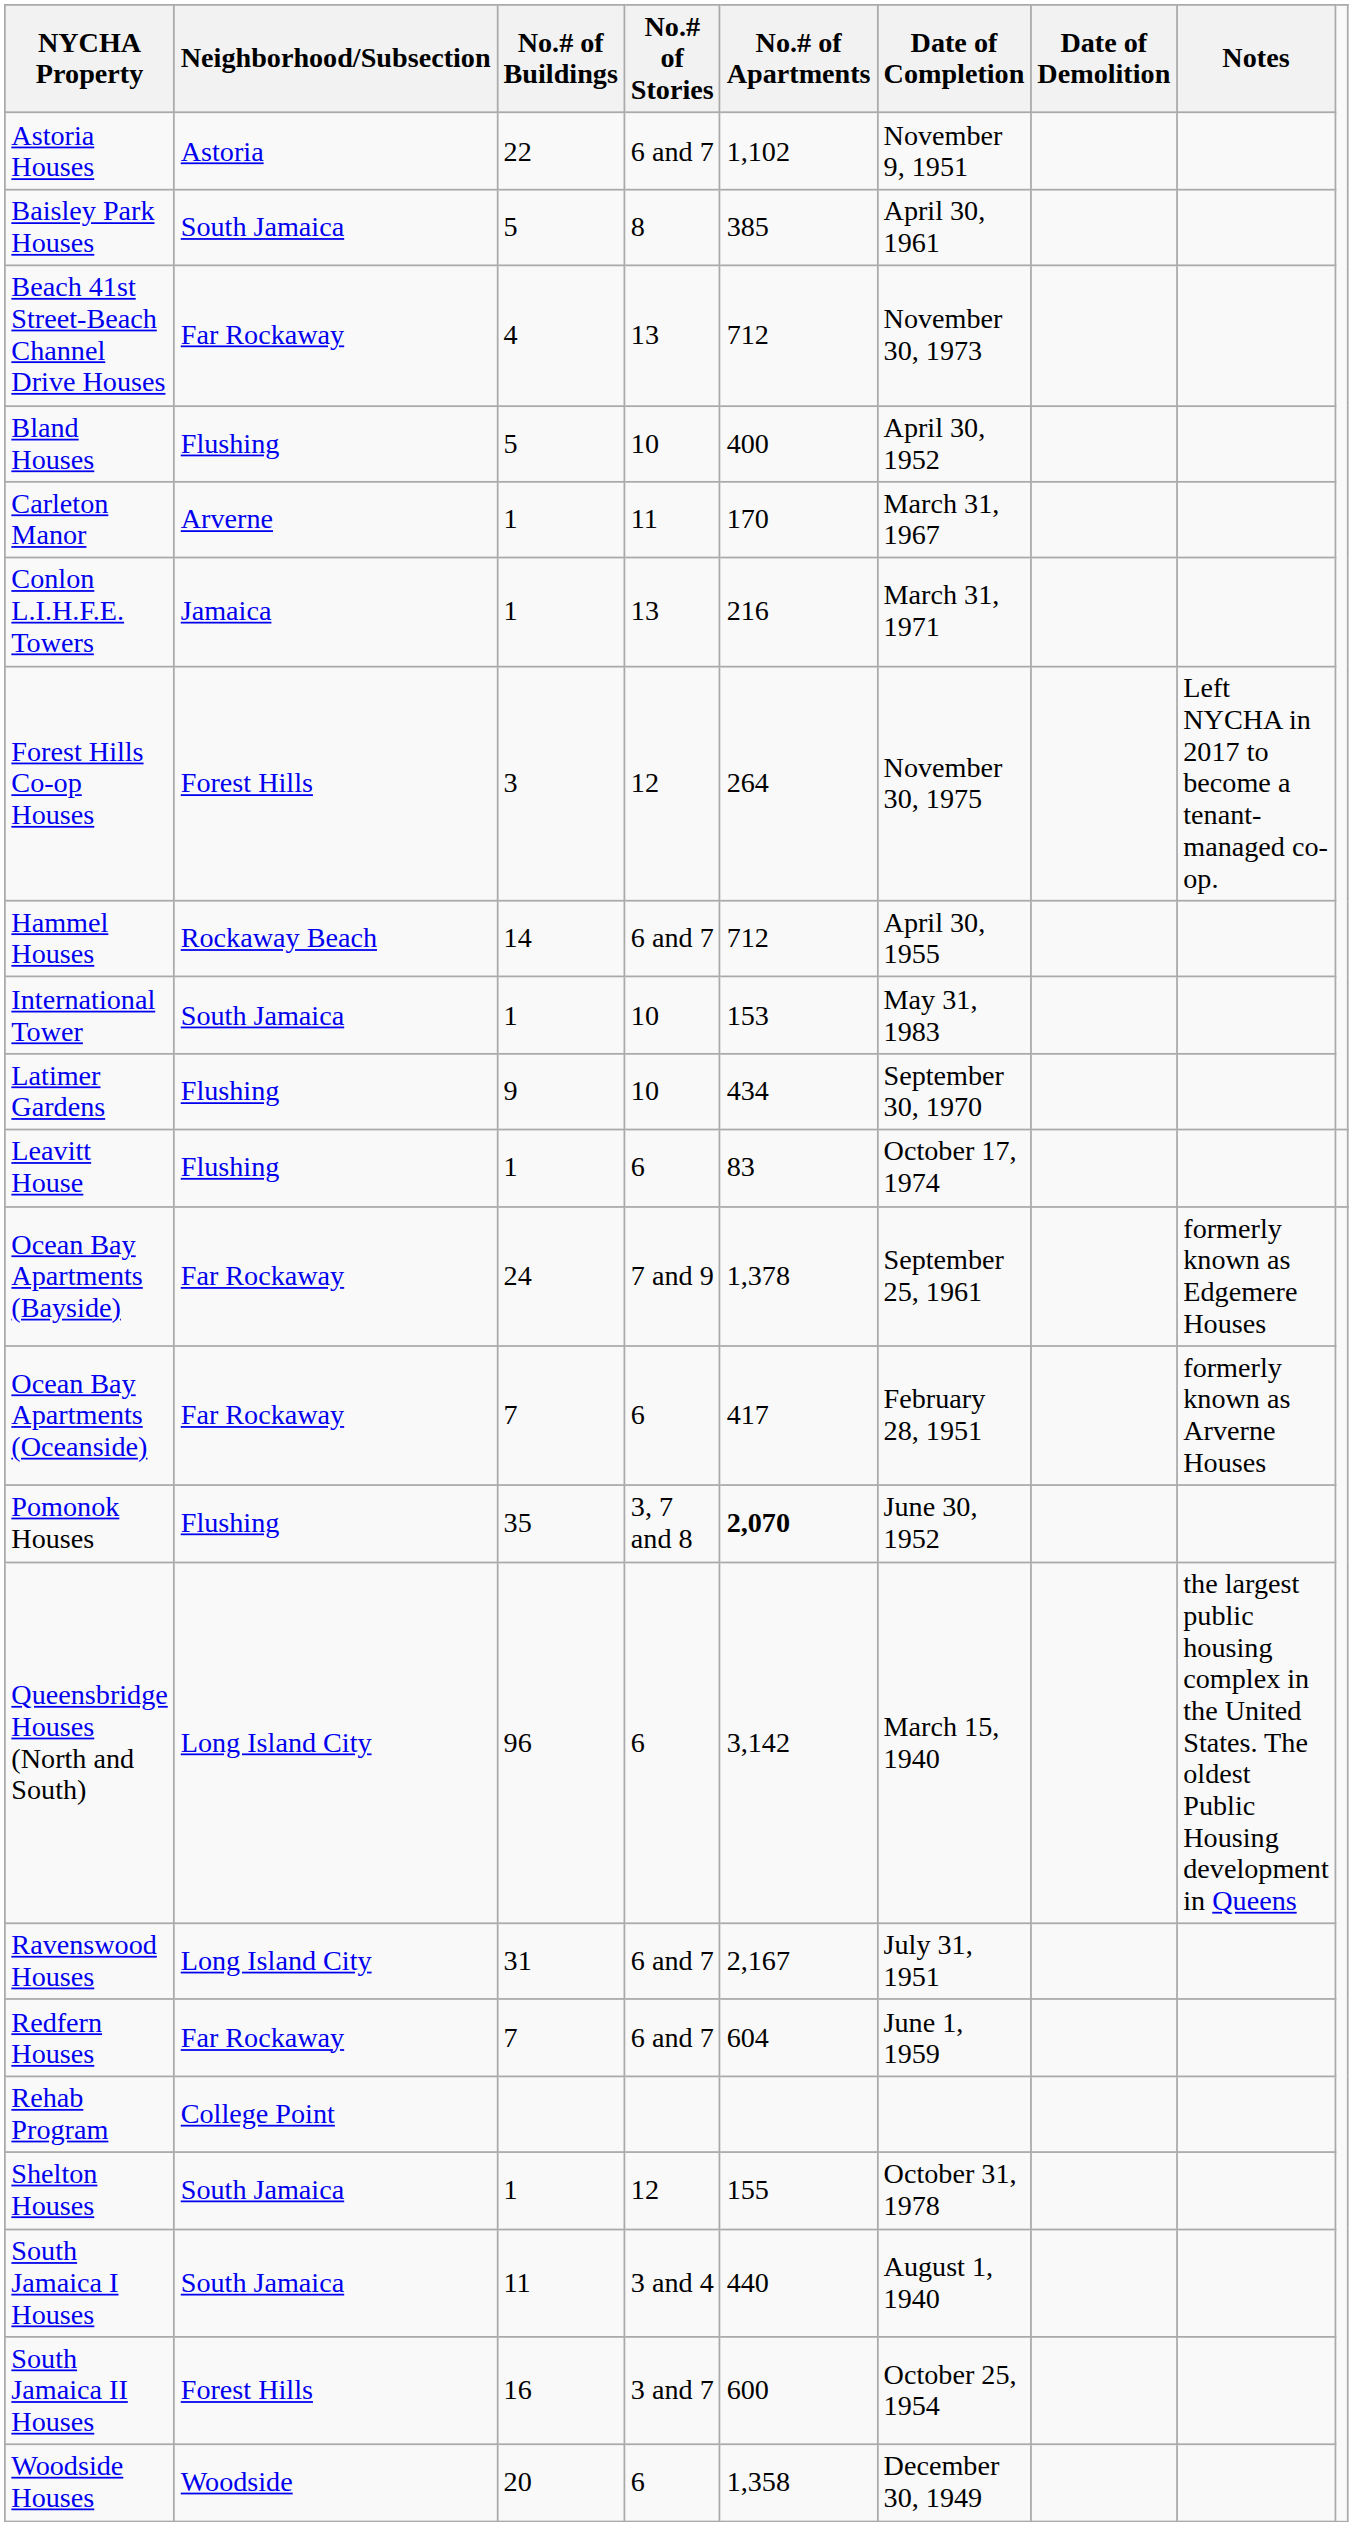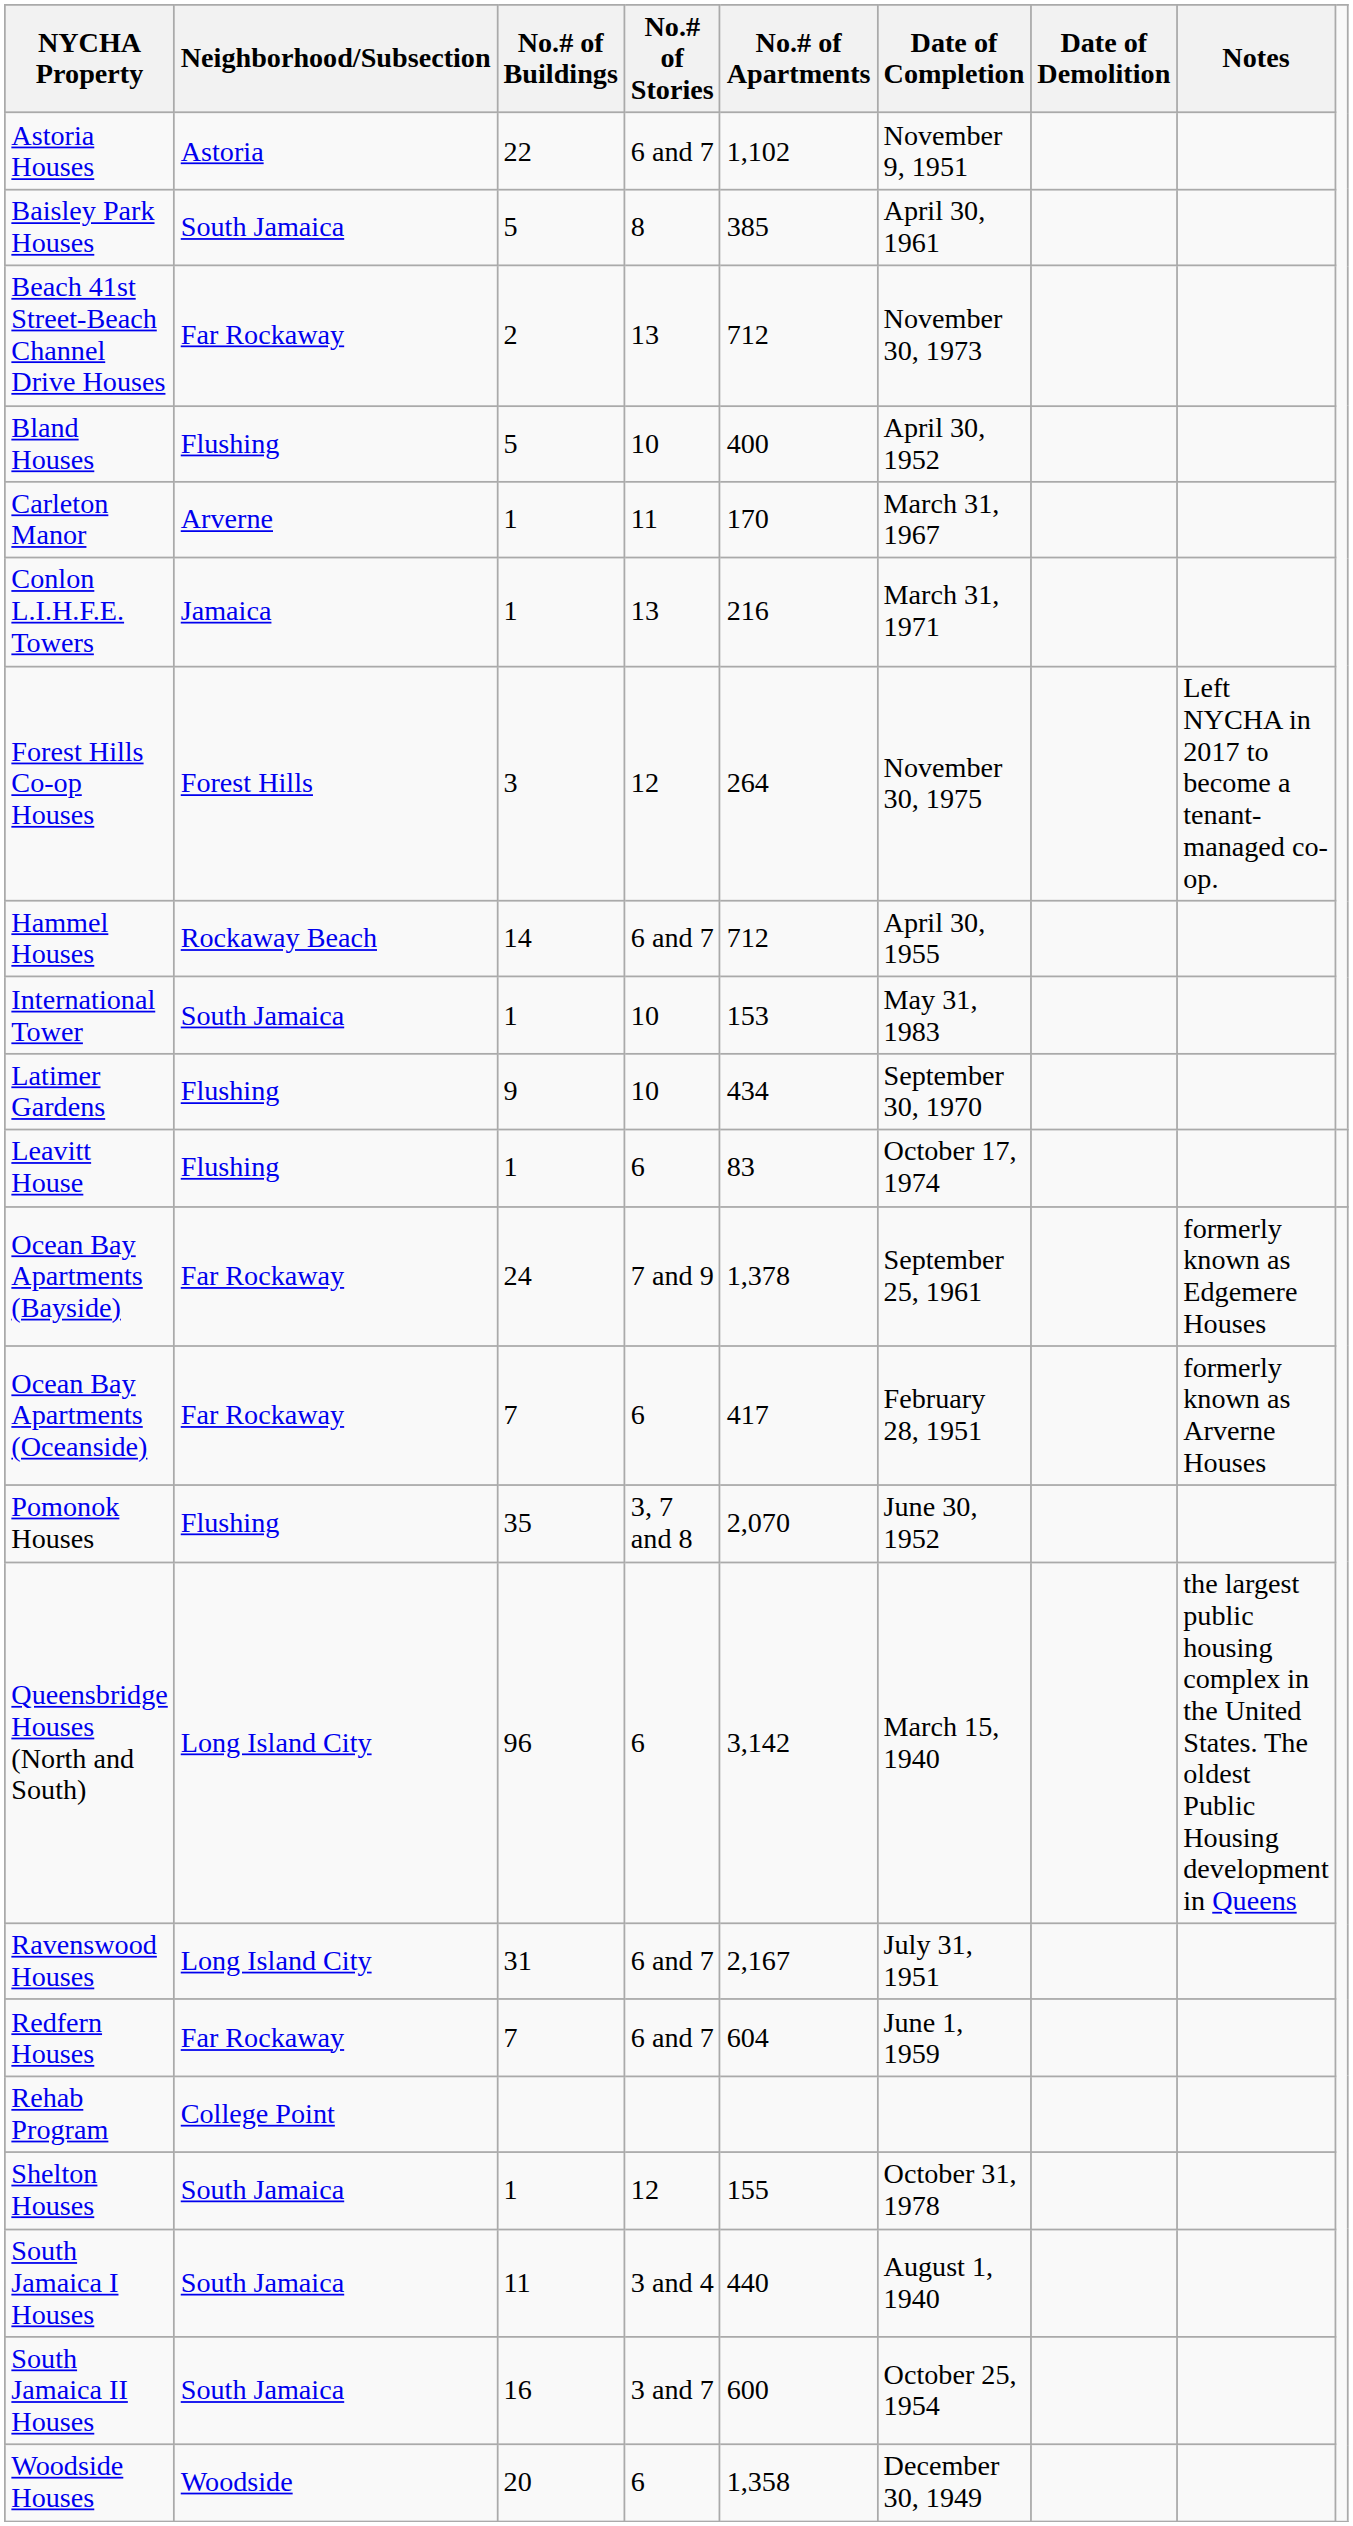Beach 41st Street-Beach Channel Drive Houses | No.# of Buildings: 4 -> 2
Pomonok Houses | No.# of Apartments: bold -> normal
South Jamaica II Houses | Neighborhood/Subsection: Forest Hills -> South Jamaica
